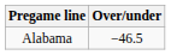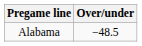Alabama | Over/under: −46.5 -> −48.5
